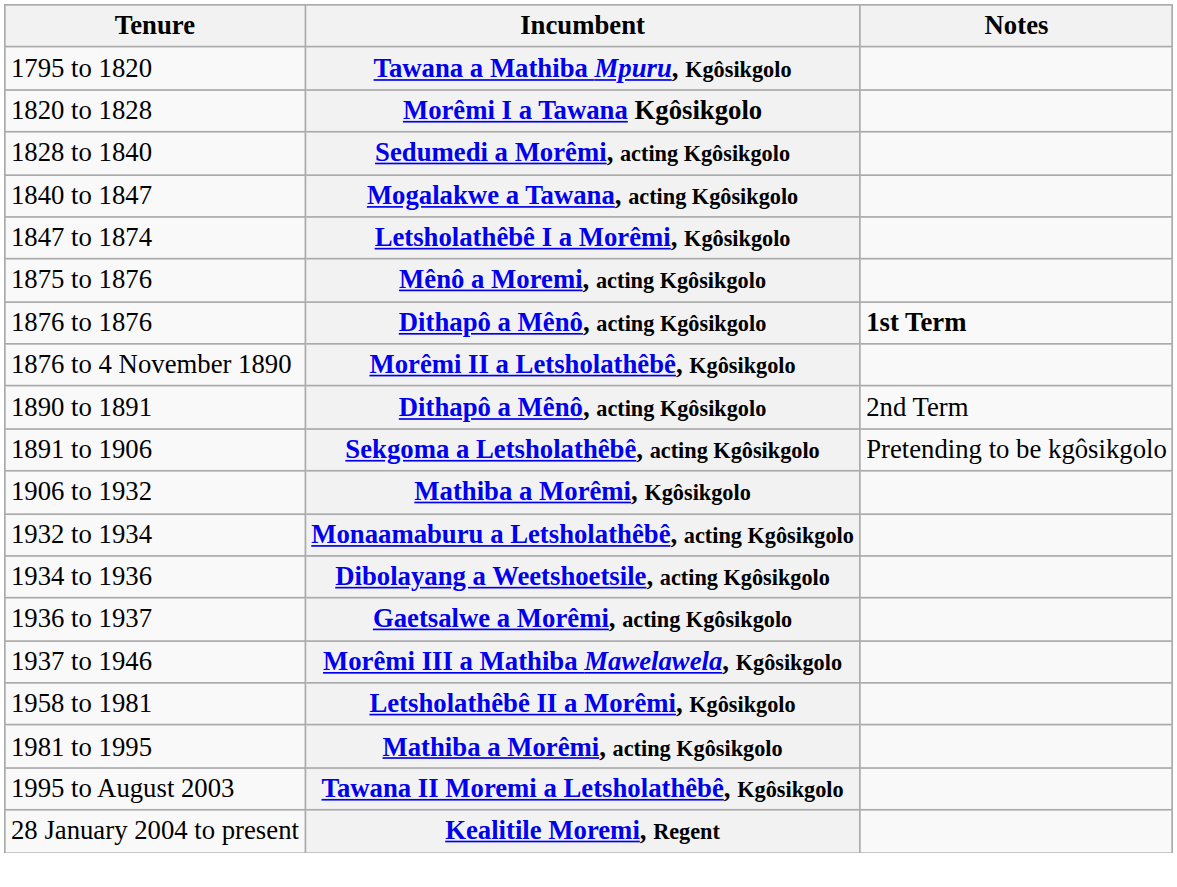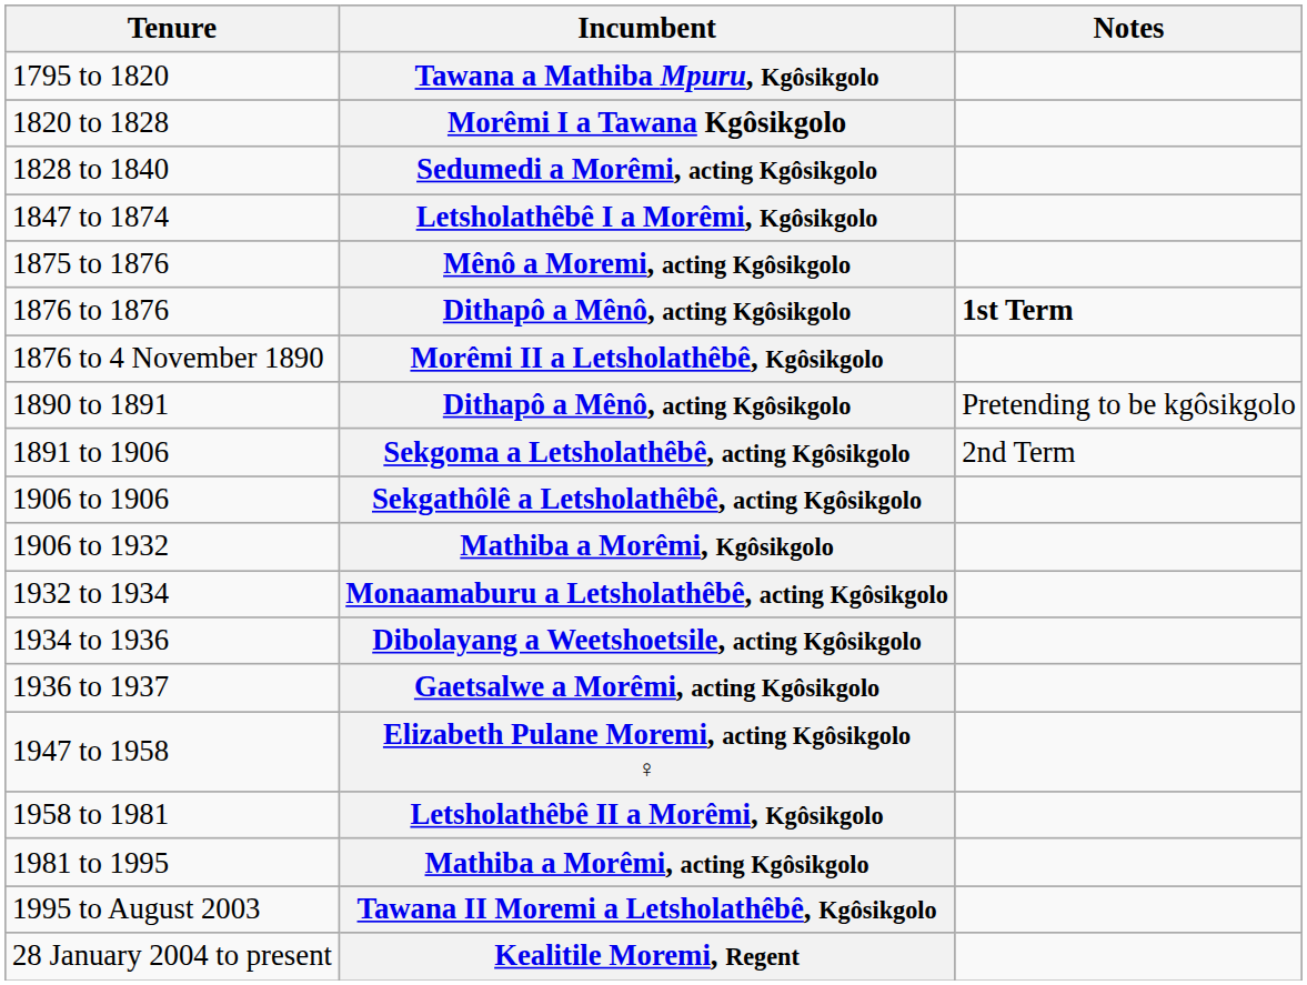- row: 1840 to 1847 | Mogalakwe a Tawana, acting Kgôsikgolo
1890 to 1891 / Dithapô a Mênô, acting Kgôsikgolo | Notes: 2nd Term -> Pretending to be kgôsikgolo
Sekgoma a Letsholathêbê, acting Kgôsikgolo | Notes: Pretending to be kgôsikgolo -> 2nd Term
+ row: 1906 to 1906 | Sekgathôlê a Letsholathêbê, acting Kgôsikgolo
- row: 1937 to 1946 | Morêmi III a Mathiba Mawelawela, Kgôsikgolo
+ row: 1947 to 1958 | Elizabeth Pulane Moremi, acting Kgôsikgolo ♀
